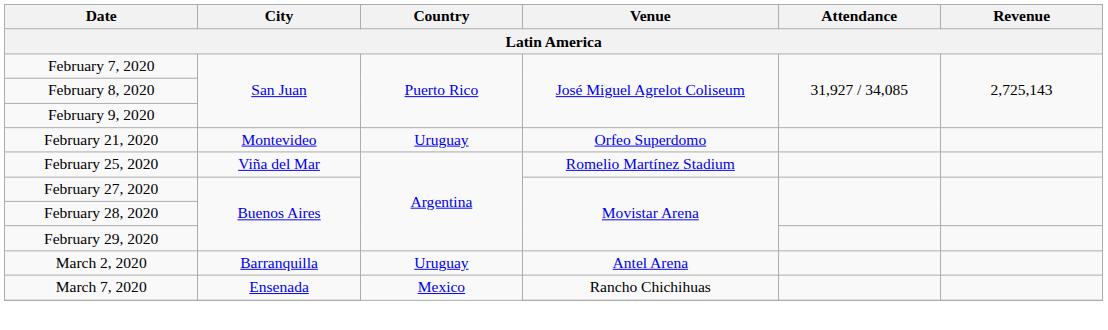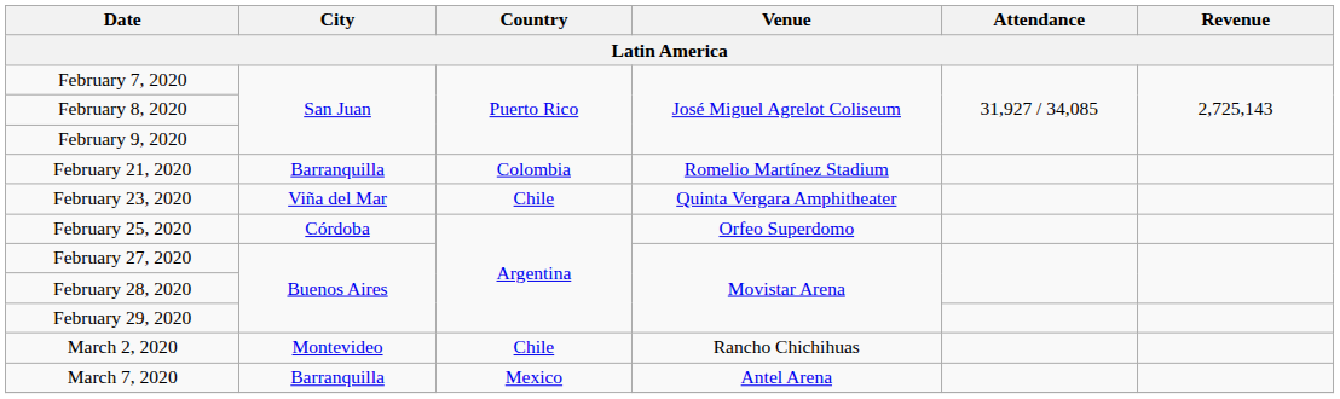February 21, 2020 | City: Montevideo -> Barranquilla
February 21, 2020 | Country: Uruguay -> Colombia
February 21, 2020 | Venue: Orfeo Superdomo -> Romelio Martínez Stadium
+ row: February 23, 2020 | Viña del Mar | Chile | Quinta Vergara Amphitheater
February 25, 2020 | City: Viña del Mar -> Córdoba
February 25, 2020 | Venue: Romelio Martínez Stadium -> Orfeo Superdomo
March 2, 2020 | City: Barranquilla -> Montevideo
March 2, 2020 | Country: Uruguay -> Chile
March 2, 2020 | Venue: Antel Arena -> Rancho Chichihuas
March 7, 2020 | City: Ensenada -> Barranquilla
March 7, 2020 | Venue: Rancho Chichihuas -> Antel Arena
